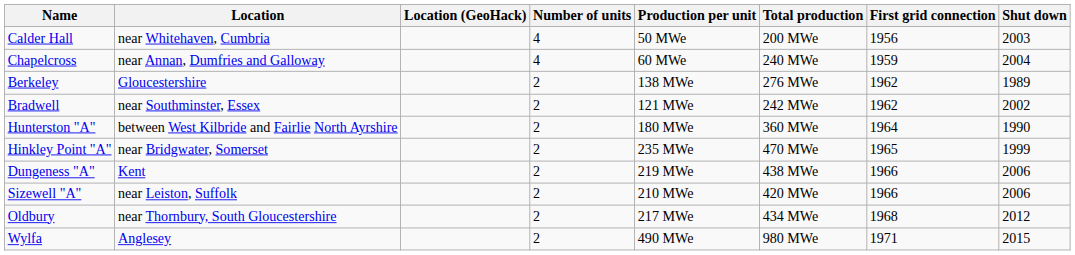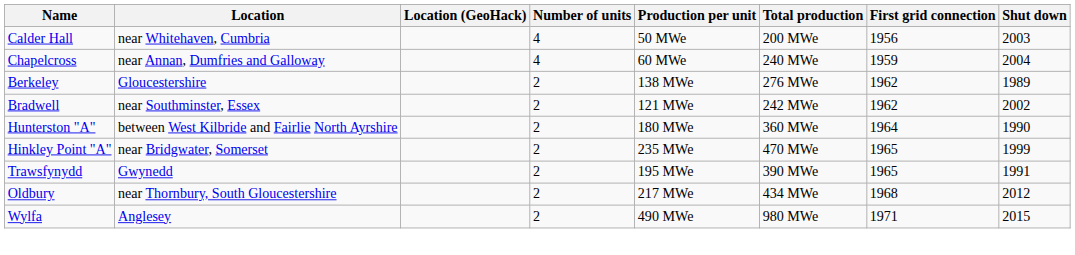+ row: Trawsfynydd | Gwynedd | 2 | 195 MWe | 390 MWe | 1965 | 1991
- row: Dungeness "A" | Kent | 2 | 219 MWe | 438 MWe | 1966 | 2006
- row: Sizewell "A" | near Leiston, Suffolk | 2 | 210 MWe | 420 MWe | 1966 | 2006
